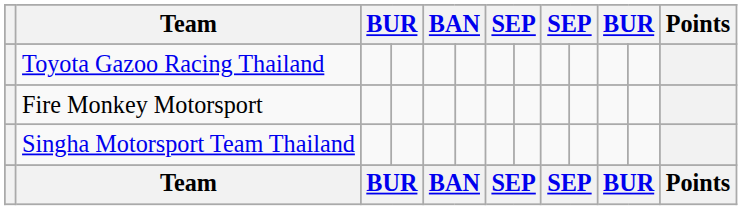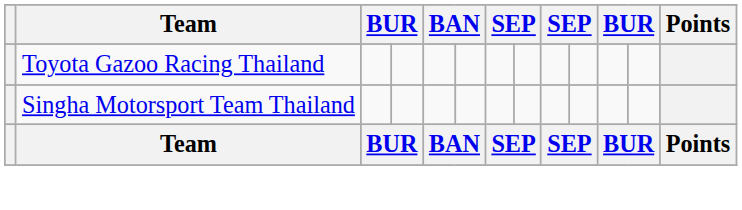- row: Fire Monkey Motorsport
